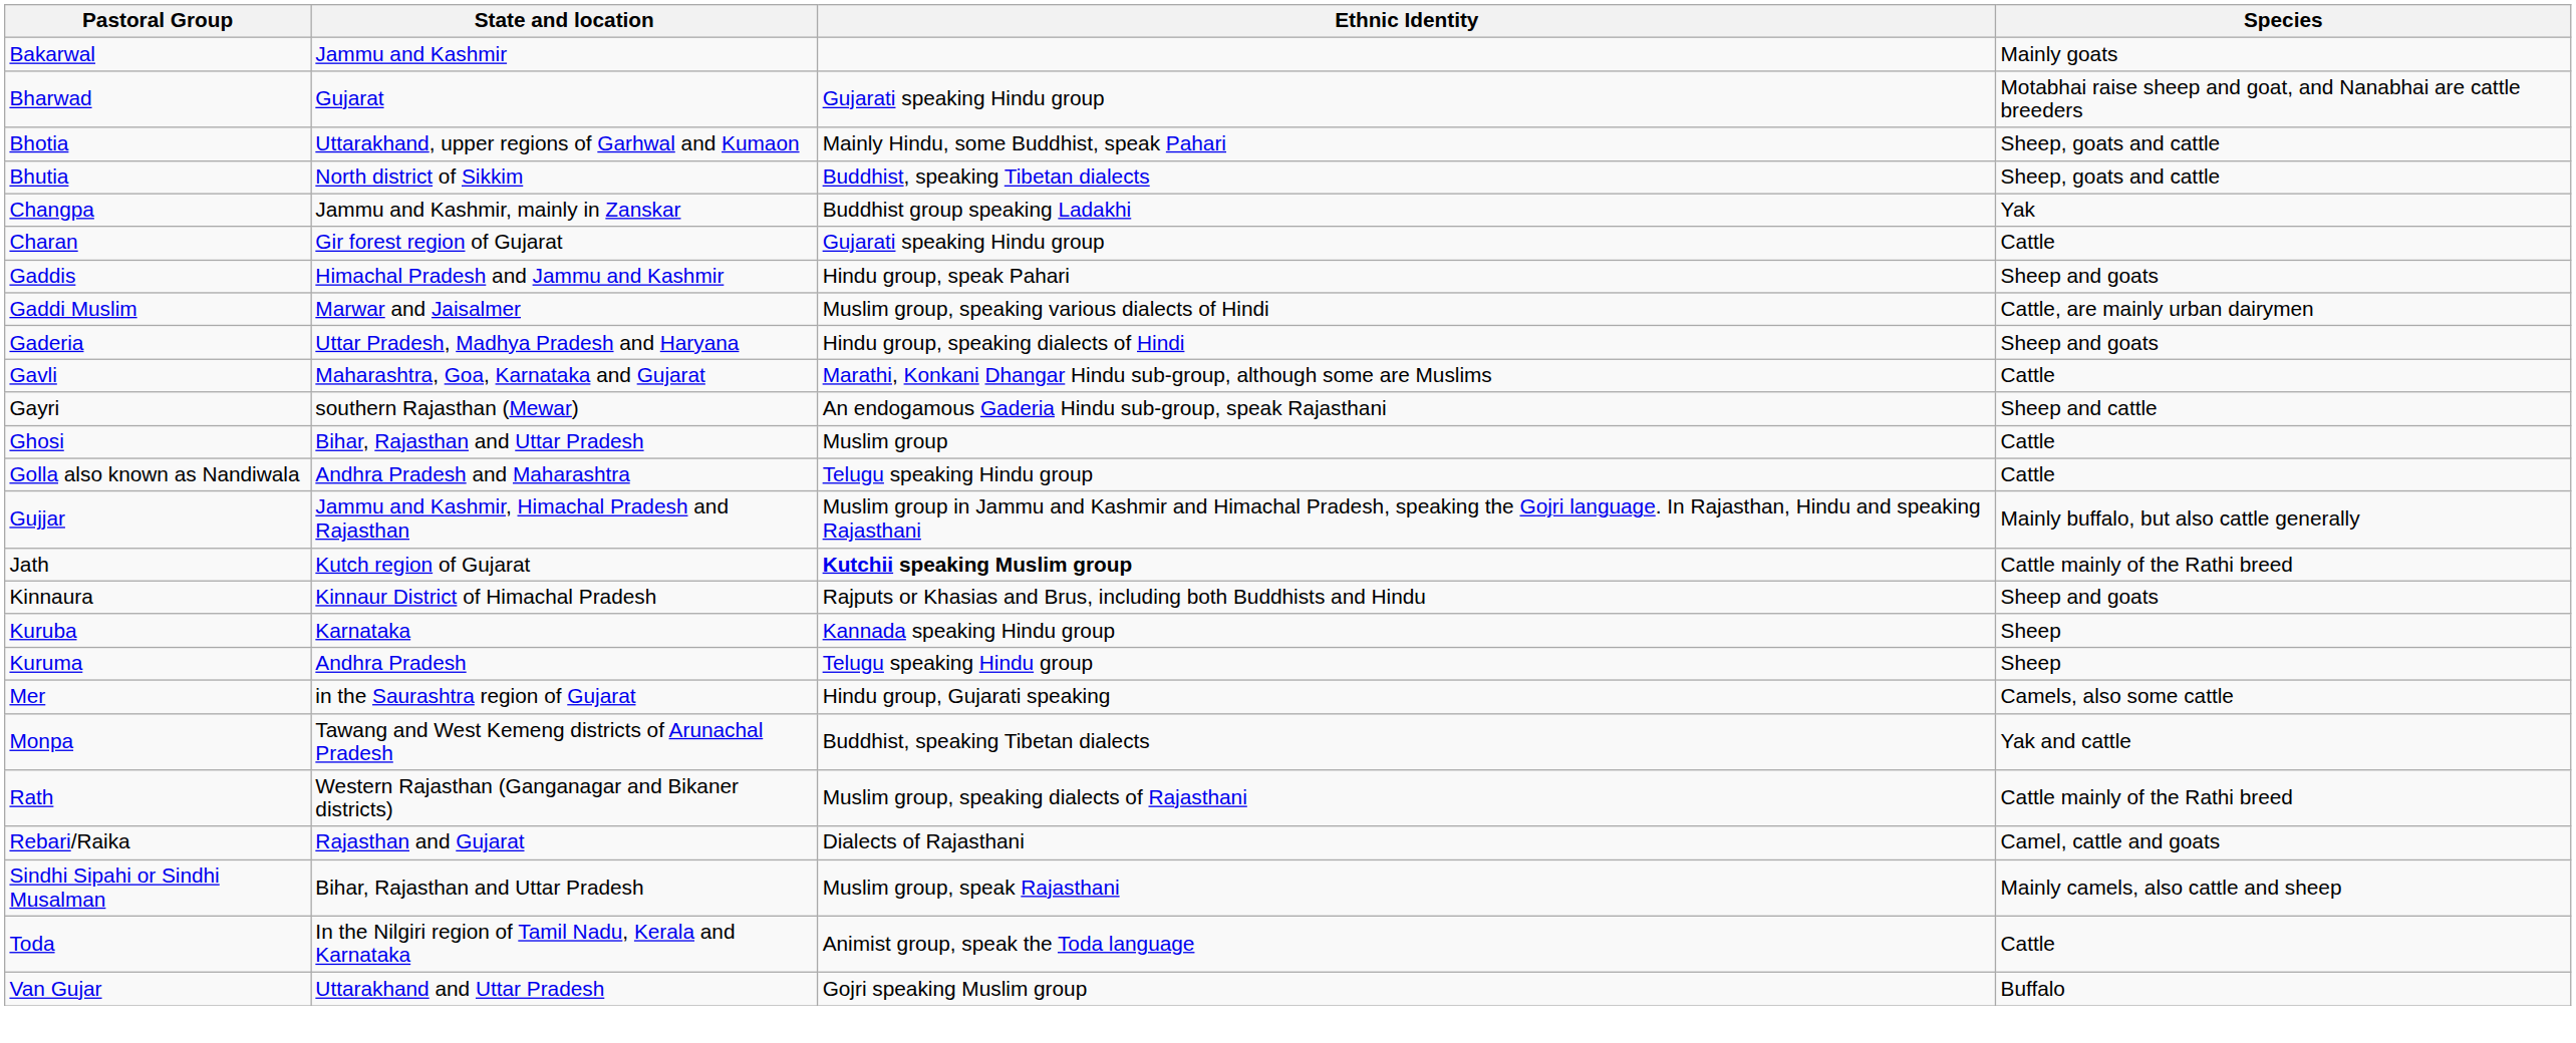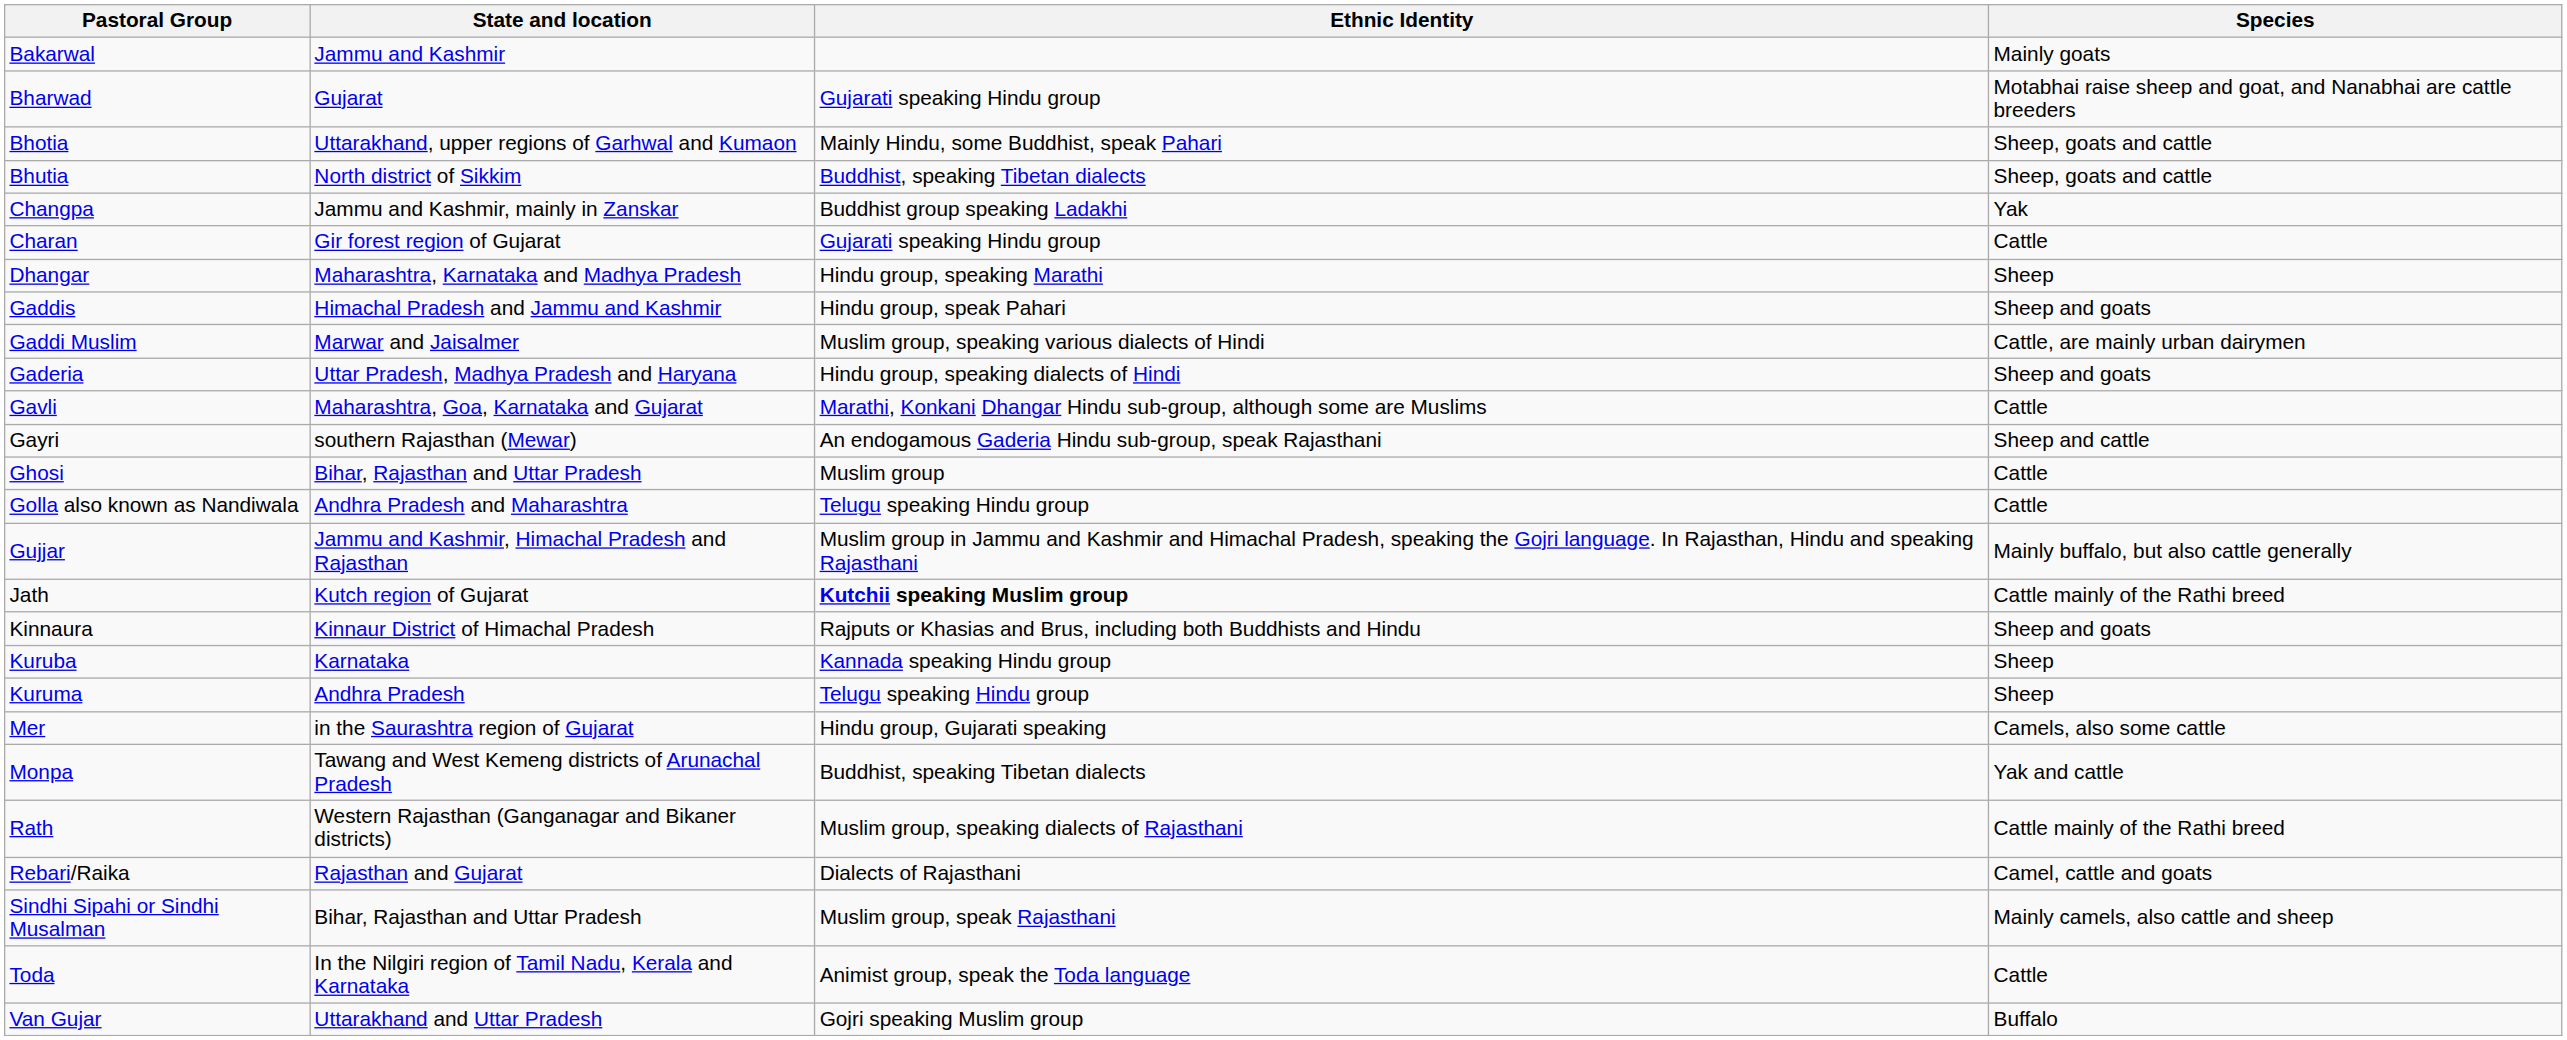+ row: Dhangar | Maharashtra, Karnataka and Madhya Pradesh | Hindu group, speaking Marathi | Sheep
